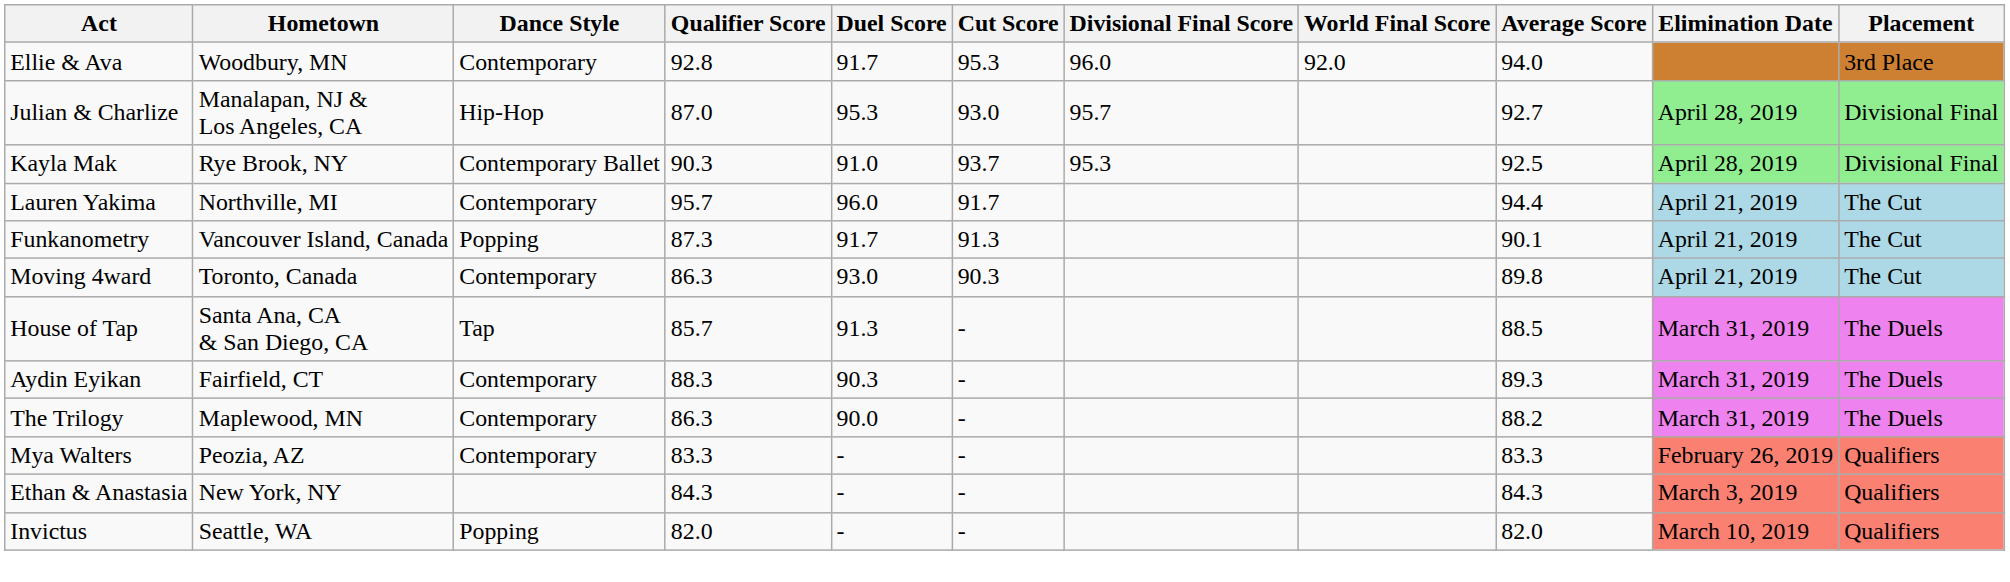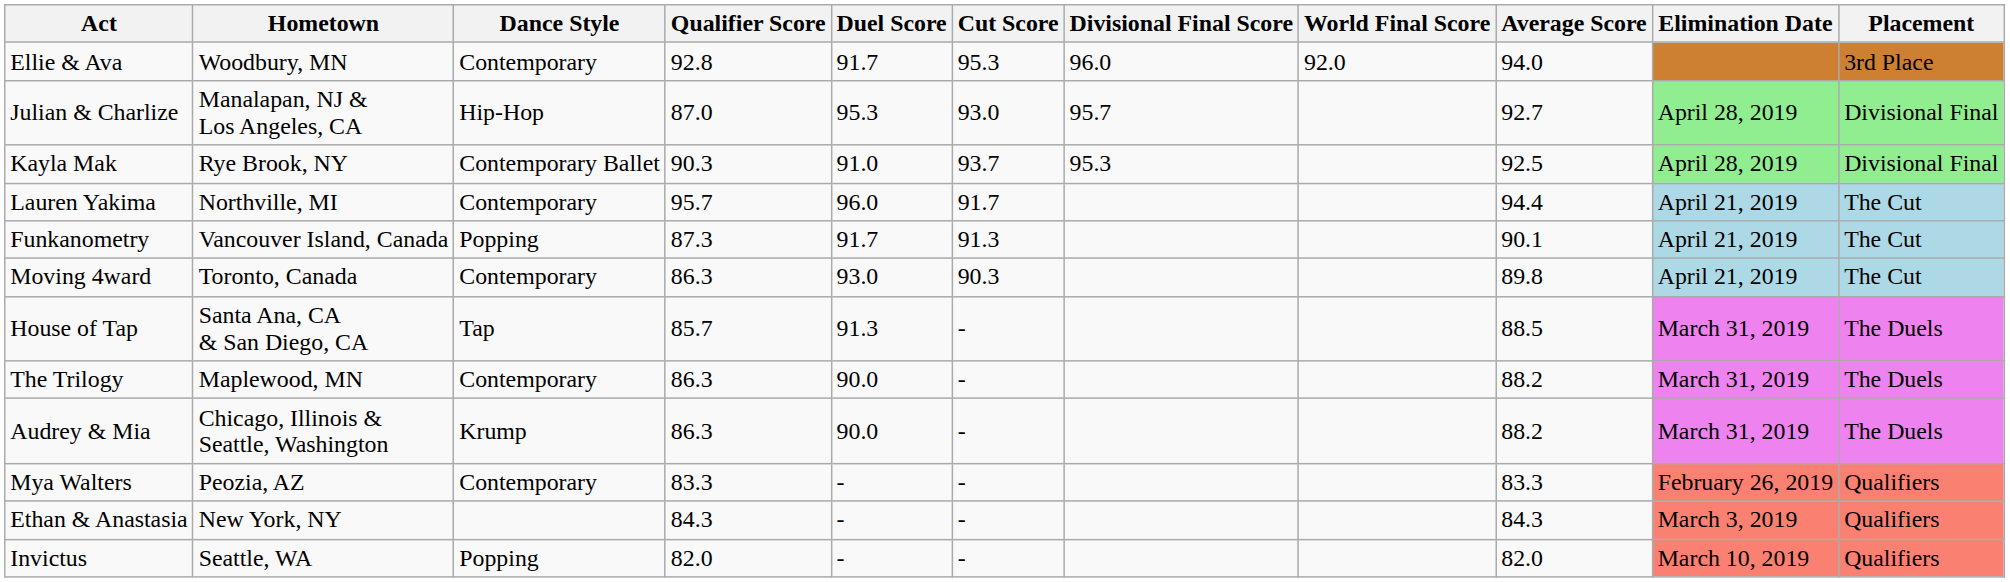- row: Aydin Eyikan | Fairfield, CT | Contemporary | 88.3 | 90.3 | - | 89.3 | March 31, 2019 | The Duels
+ row: Audrey & Mia | Chicago, Illinois & Seattle, Washington | Krump | 86.3 | 90.0 | - | 88.2 | March 31, 2019 | The Duels
